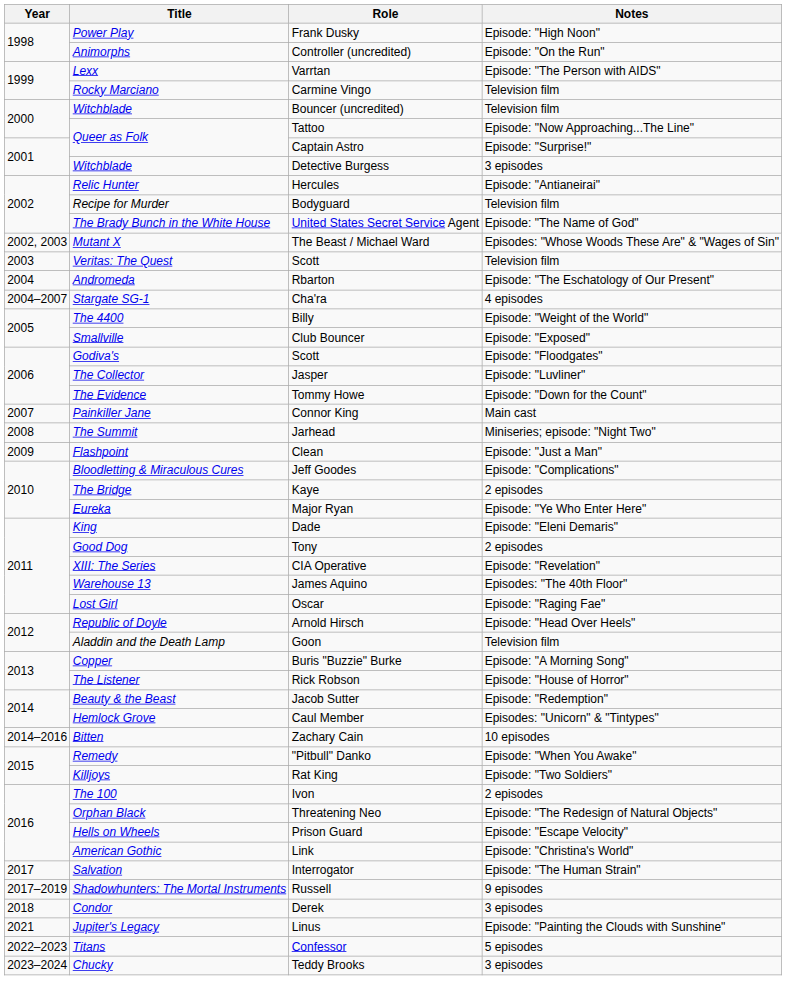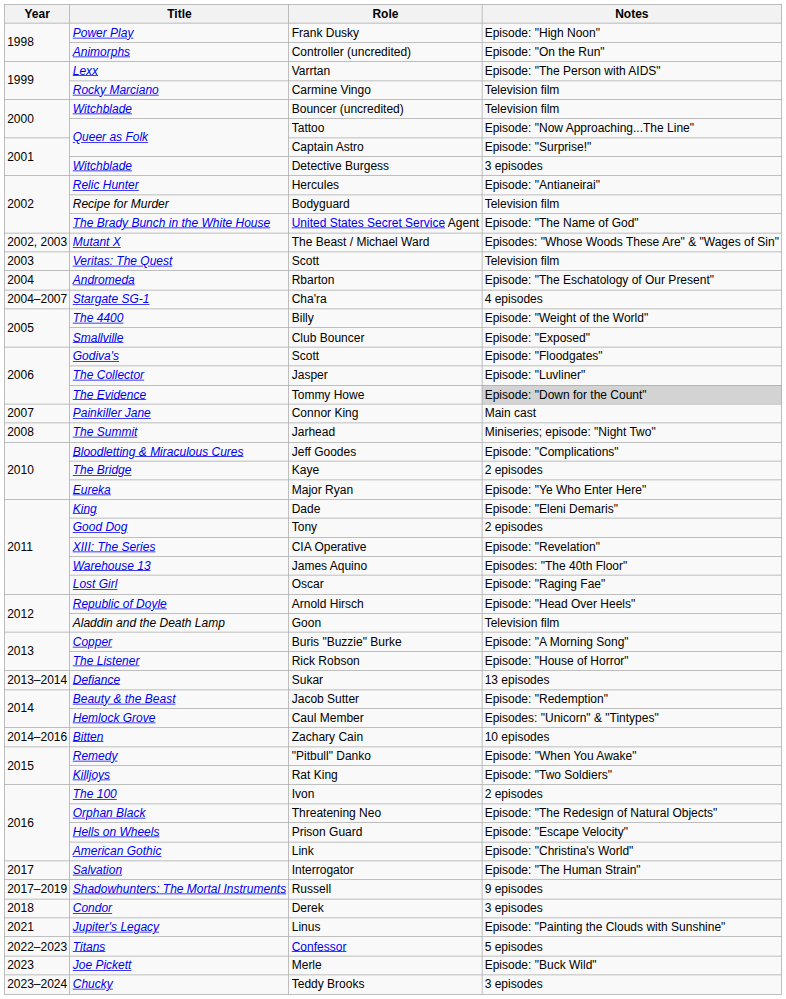Tommy Howe | Notes: no background -> lightgrey background
- row: 2009 | Flashpoint | Clean | Episode: "Just a Man"
+ row: 2013–2014 | Defiance | Sukar | 13 episodes
+ row: 2023 | Joe Pickett | Merle | Episode: "Buck Wild"
